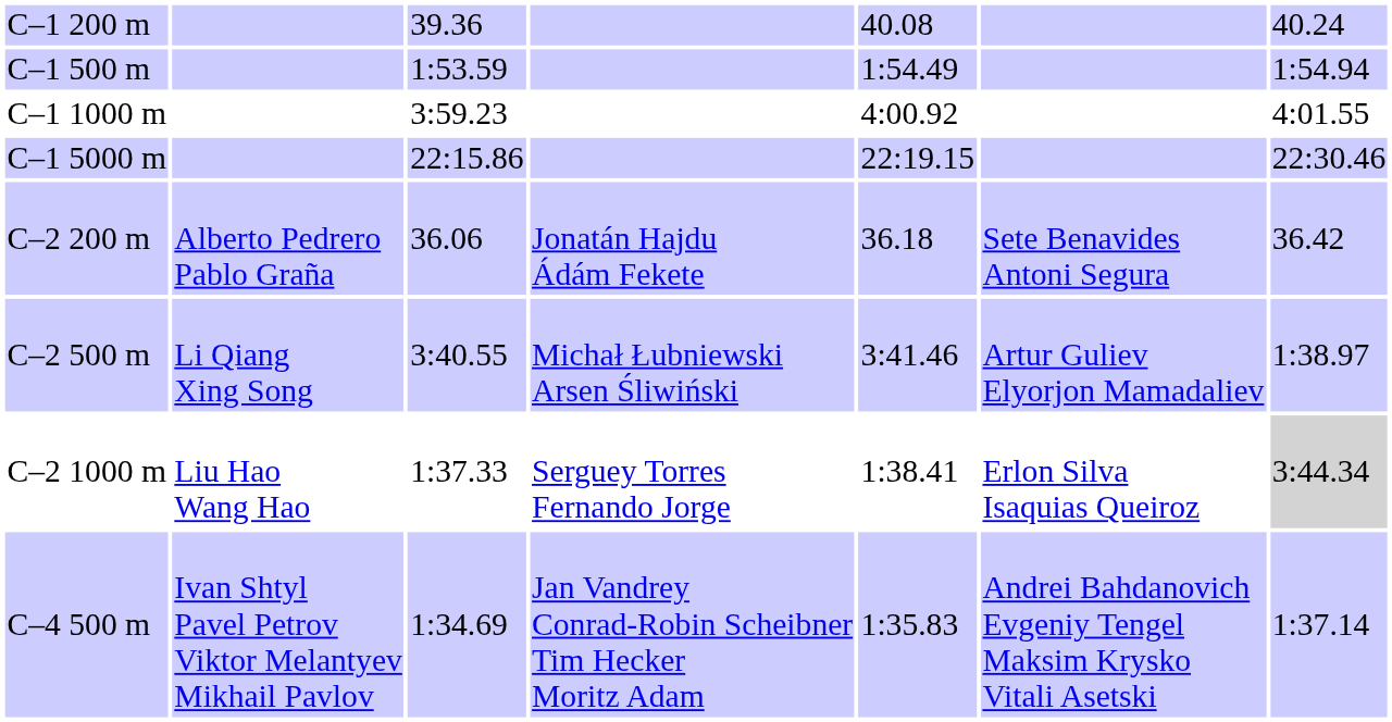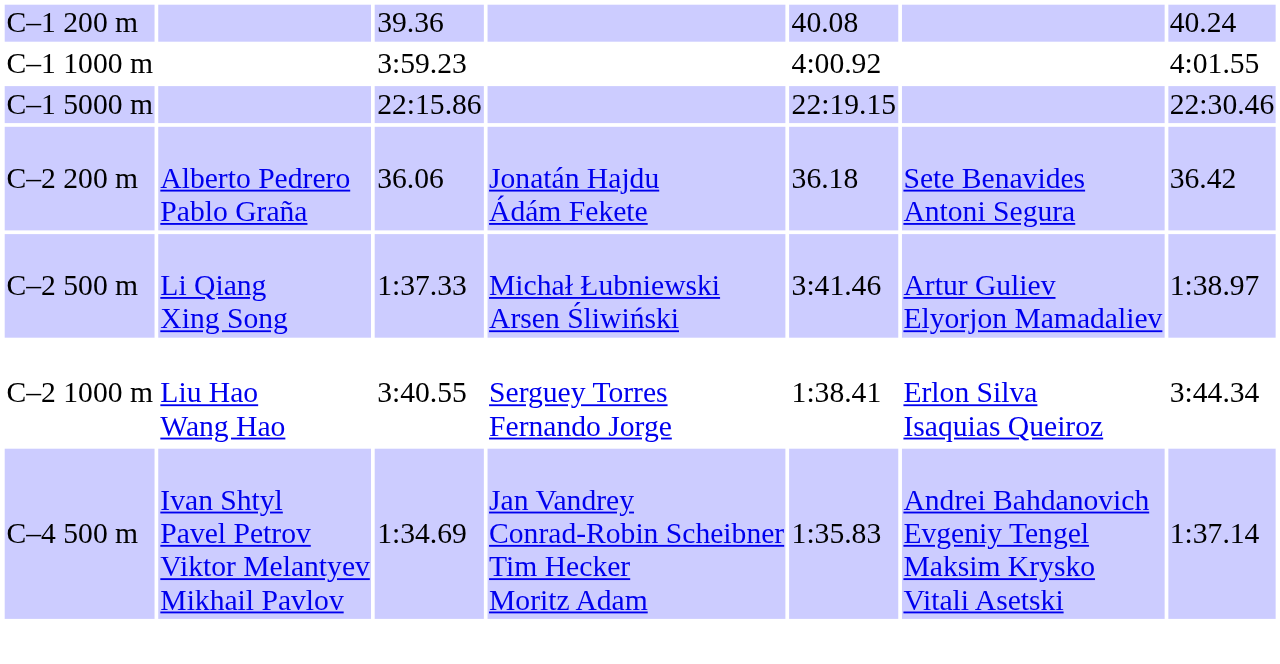- row: C–1 500 m | 1:53.59 | 1:54.49 | 1:54.94
C–2 500 m | column 3: 3:40.55 -> 1:37.33
C–2 1000 m | column 3: 1:37.33 -> 3:40.55
C–2 1000 m | column 7: lightgrey background -> no background
